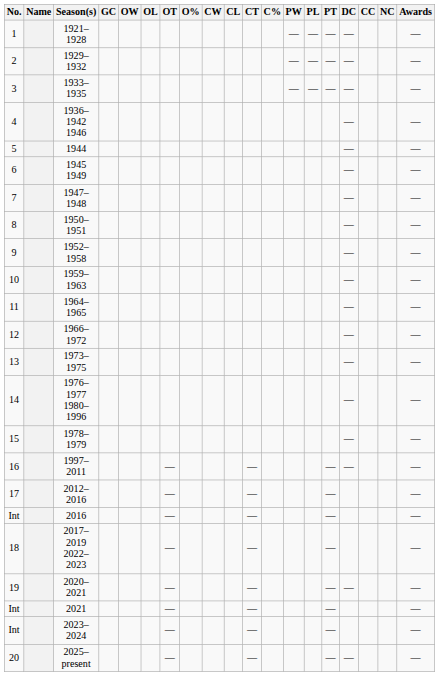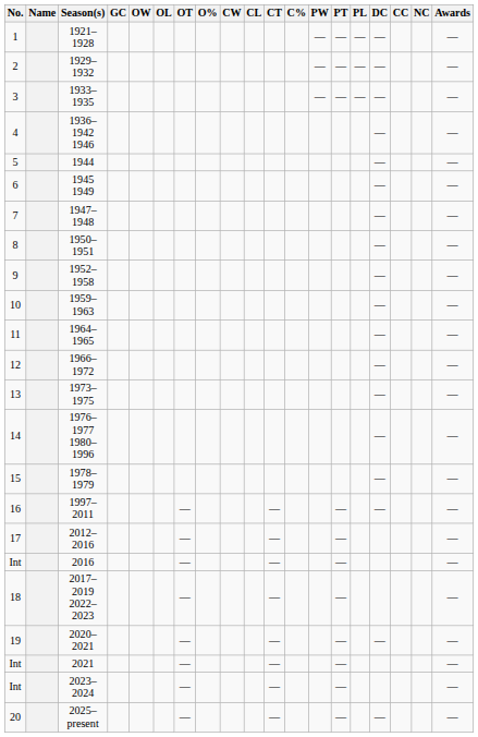columns swapped: PL <-> PT
